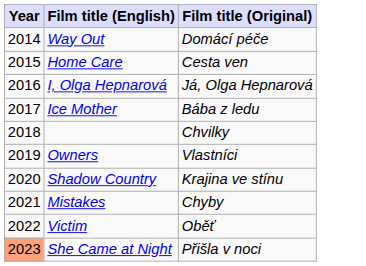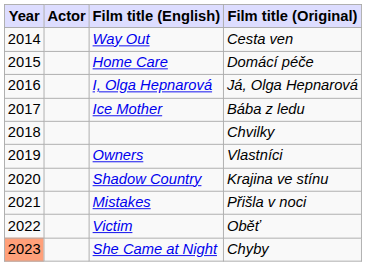+ column: Actor
Way Out | Film title (Original): Domácí péče -> Cesta ven
Home Care | Film title (Original): Cesta ven -> Domácí péče
Mistakes | Film title (Original): Chyby -> Přišla v noci
She Came at Night | Film title (Original): Přišla v noci -> Chyby
